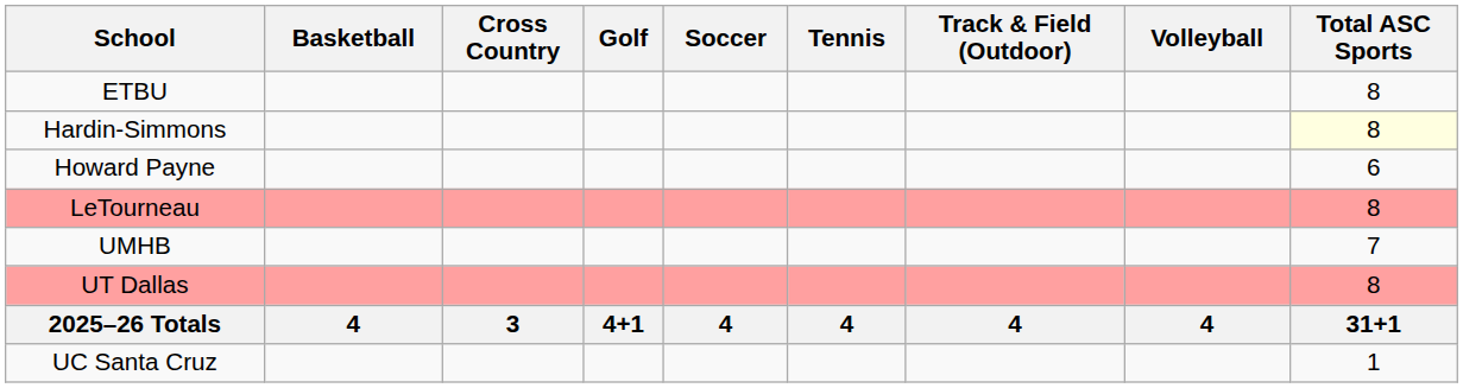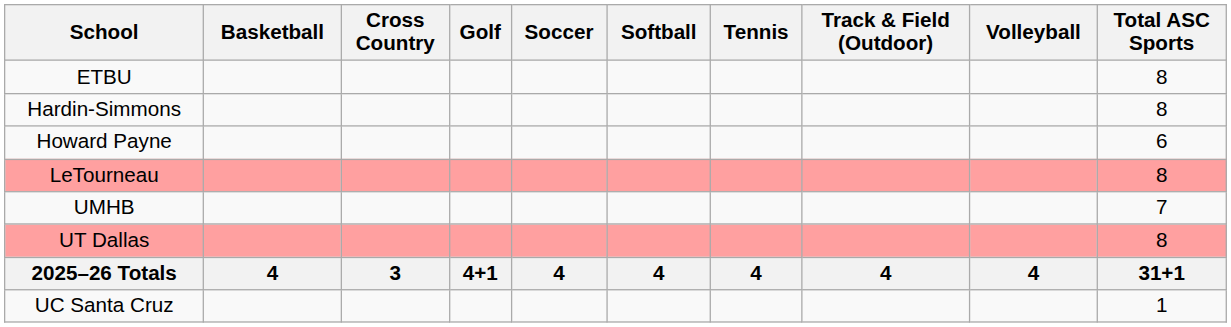+ column: Softball | 4
Hardin-Simmons | Total ASC Sports: lightyellow background -> no background
